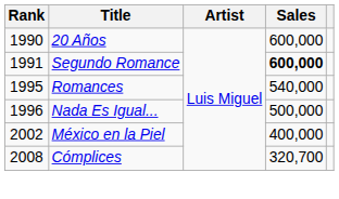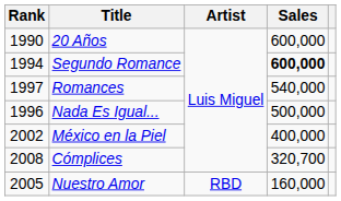Segundo Romance | Rank: 1991 -> 1994
Romances | Rank: 1995 -> 1997
+ row: 2005 | Nuestro Amor | RBD | 160,000
